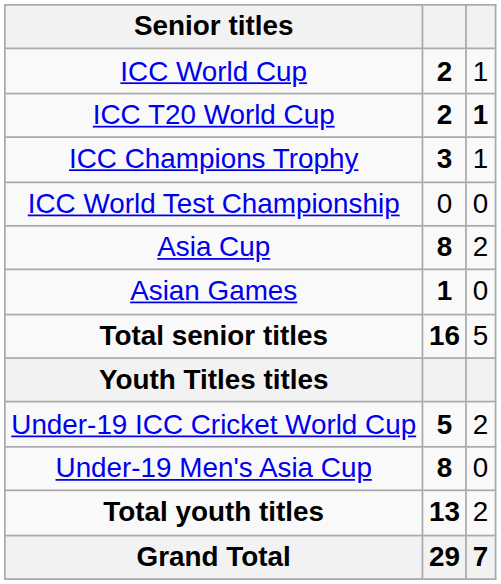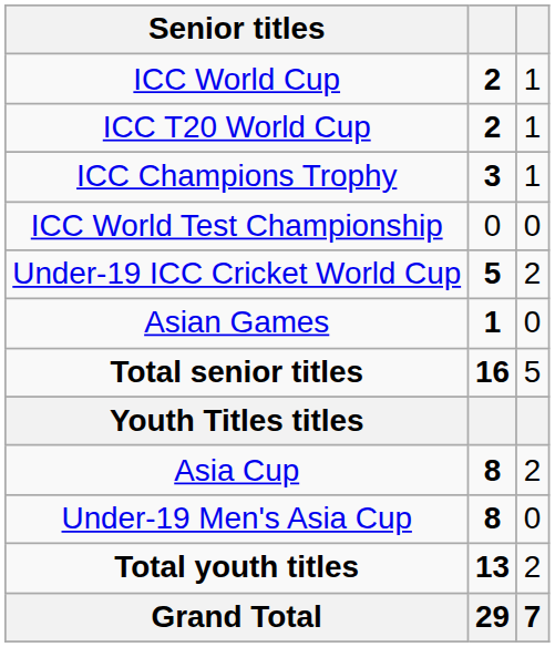ICC T20 World Cup | column 3: bold -> normal
rows swapped: Asia Cup <-> Under-19 ICC Cricket World Cup
